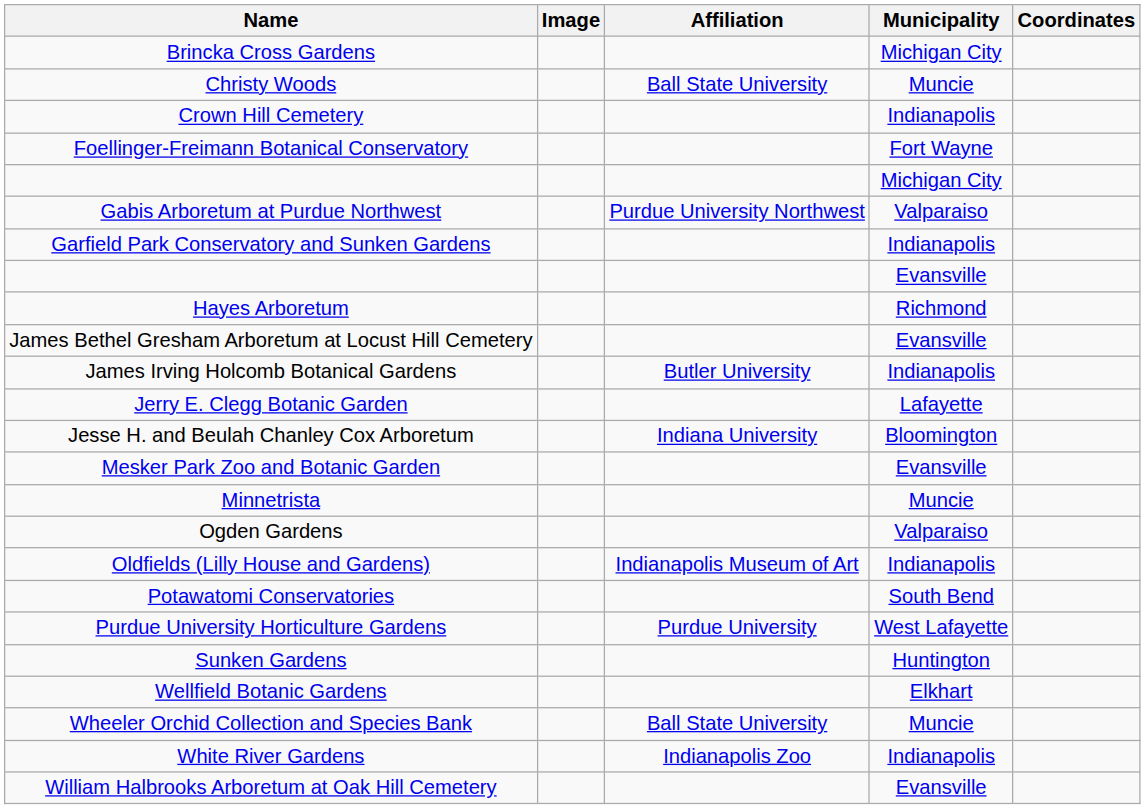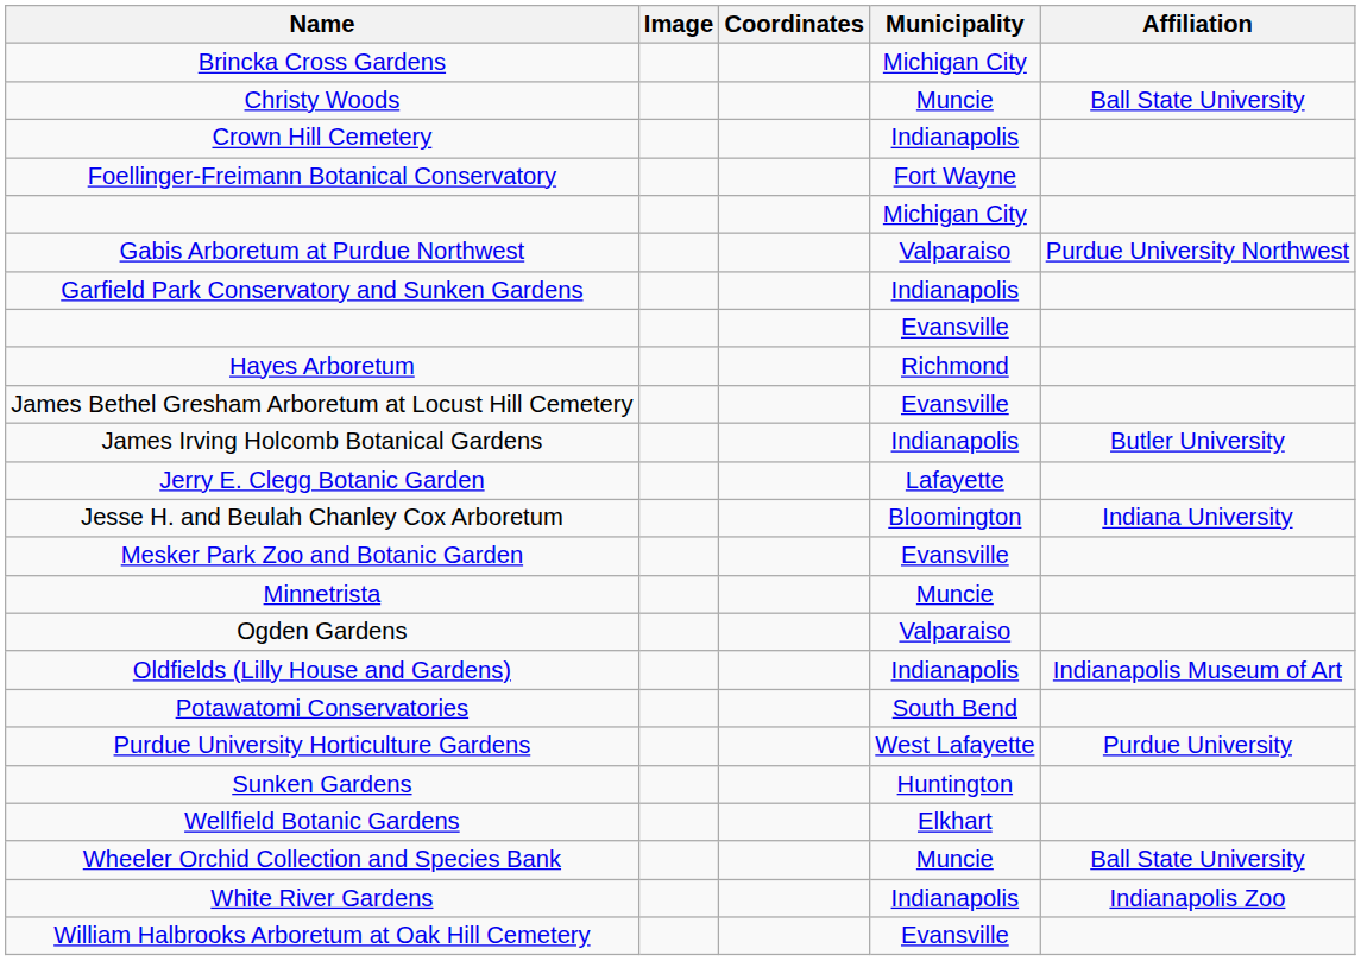columns swapped: Affiliation <-> Coordinates
